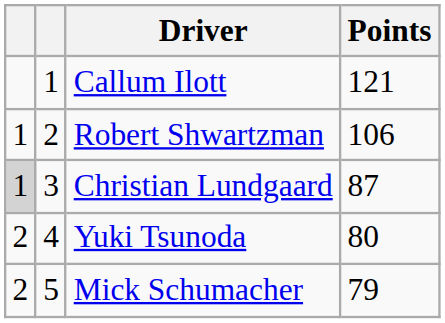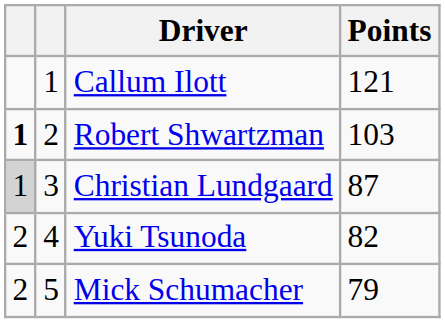Robert Shwartzman | column 1: normal -> bold
Robert Shwartzman | Points: 106 -> 103
Yuki Tsunoda | Points: 80 -> 82
